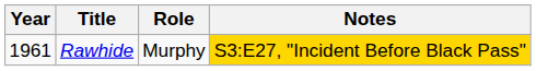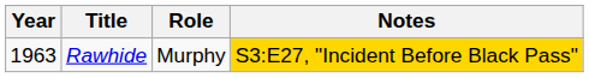Rawhide | Year: 1961 -> 1963
